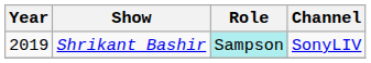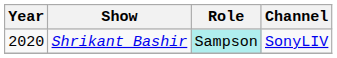Shrikant Bashir | Year: 2019 -> 2020
